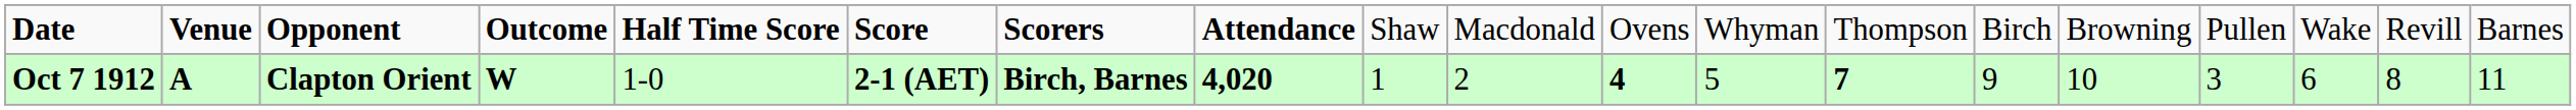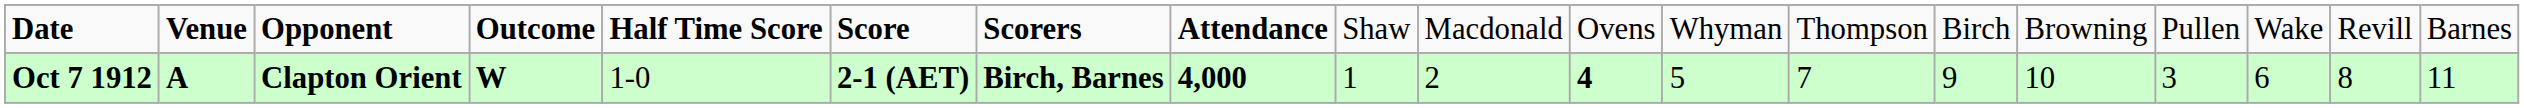Oct 7 1912 | column 8: 4,020 -> 4,000
Oct 7 1912 | column 13: bold -> normal
